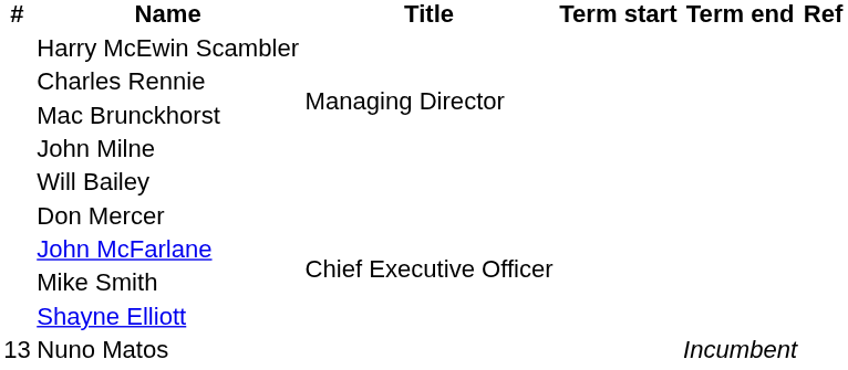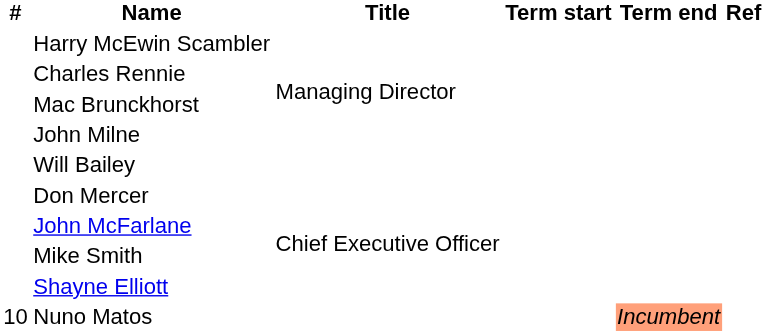Nuno Matos | #: 13 -> 10
Nuno Matos | Term end: no background -> lightsalmon background
